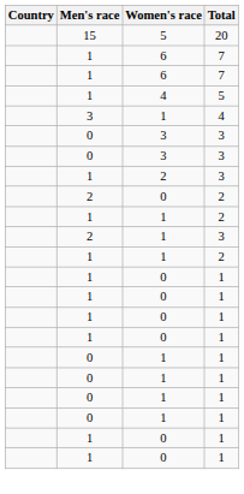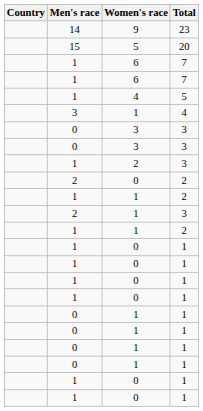+ row: 14 | 9 | 23
